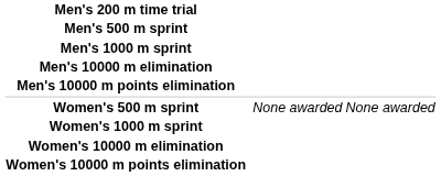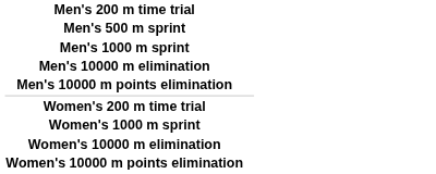+ row: Women's 200 m time trial
- row: Women's 500 m sprint | None awarded | None awarded
